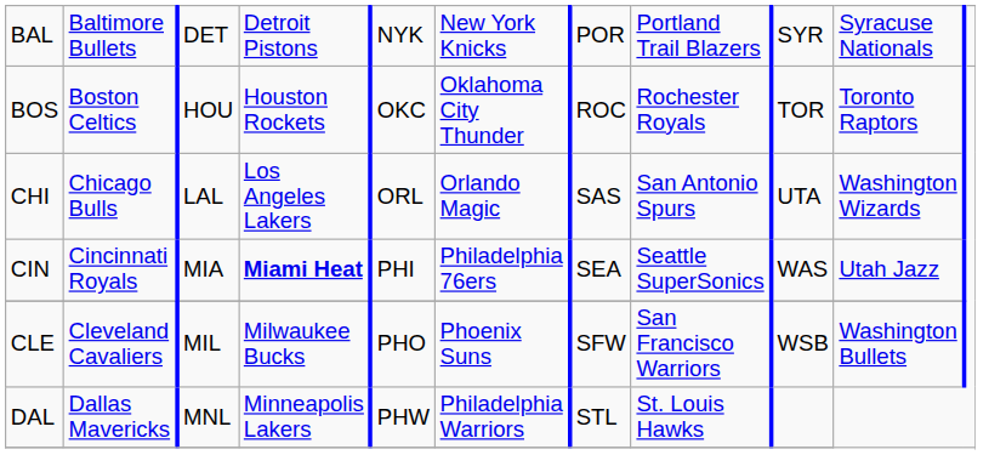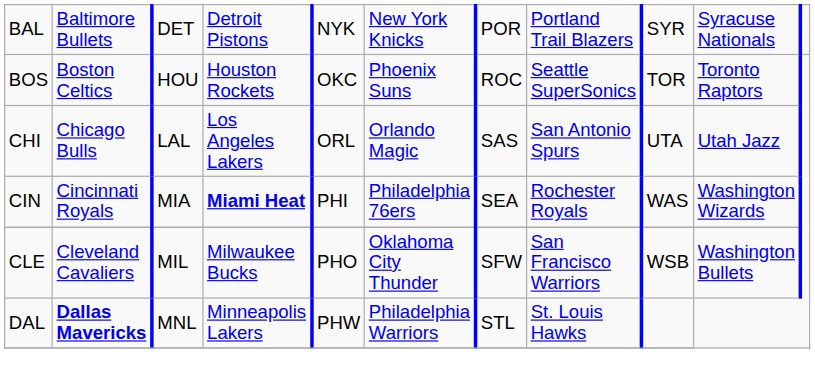BOS | column 6: Oklahoma City Thunder -> Phoenix Suns
BOS | column 8: Rochester Royals -> Seattle SuperSonics
CHI | column 10: Washington Wizards -> Utah Jazz
CIN | column 8: Seattle SuperSonics -> Rochester Royals
CIN | column 10: Utah Jazz -> Washington Wizards
CLE | column 6: Phoenix Suns -> Oklahoma City Thunder
DAL | column 2: normal -> bold
